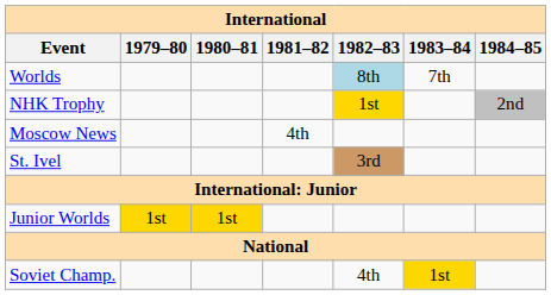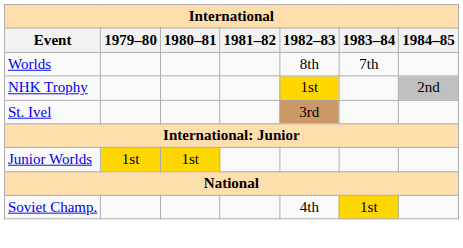Worlds | 1982–83: lightblue background -> no background
- row: Moscow News | 4th
